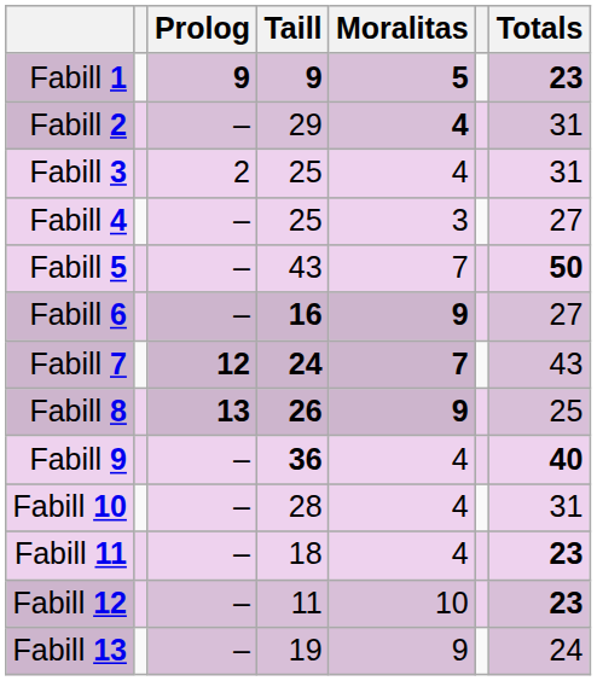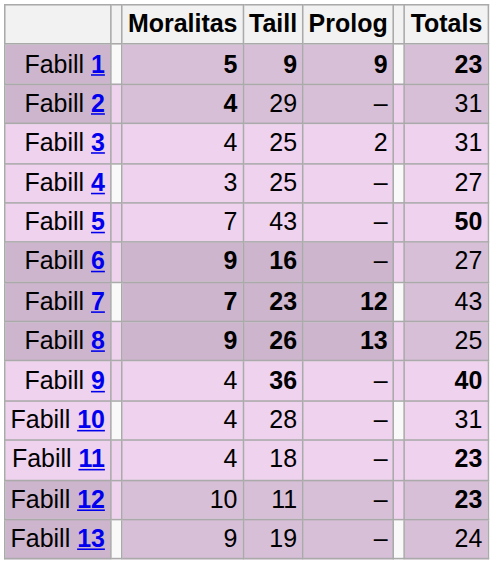columns swapped: Prolog <-> Moralitas
Fabill 7 | Taill: 24 -> 23
